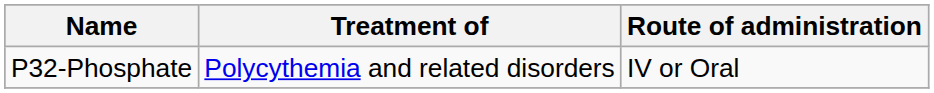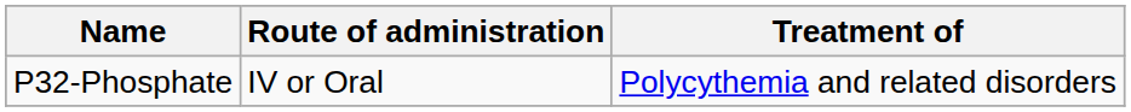columns swapped: Treatment of <-> Route of administration
